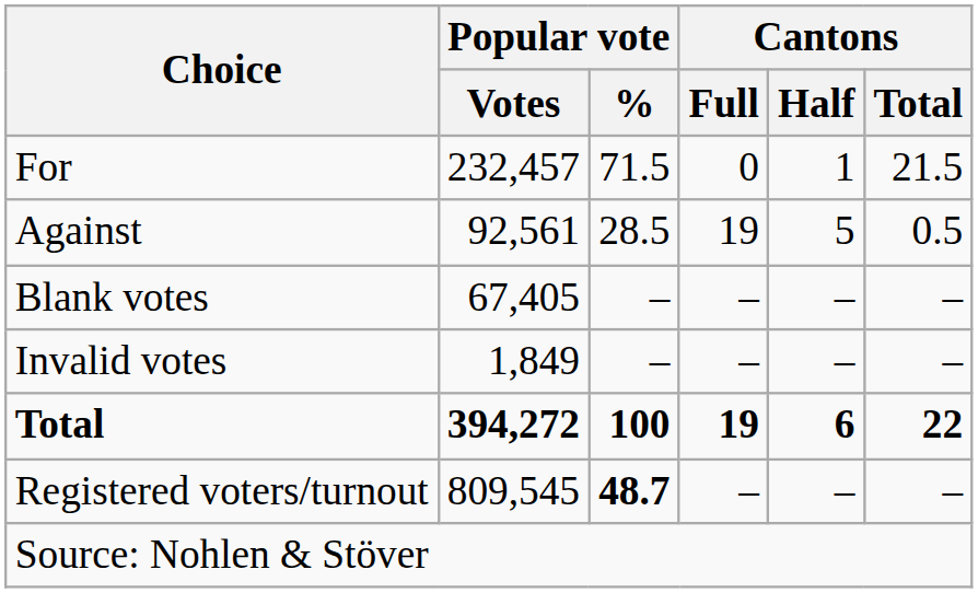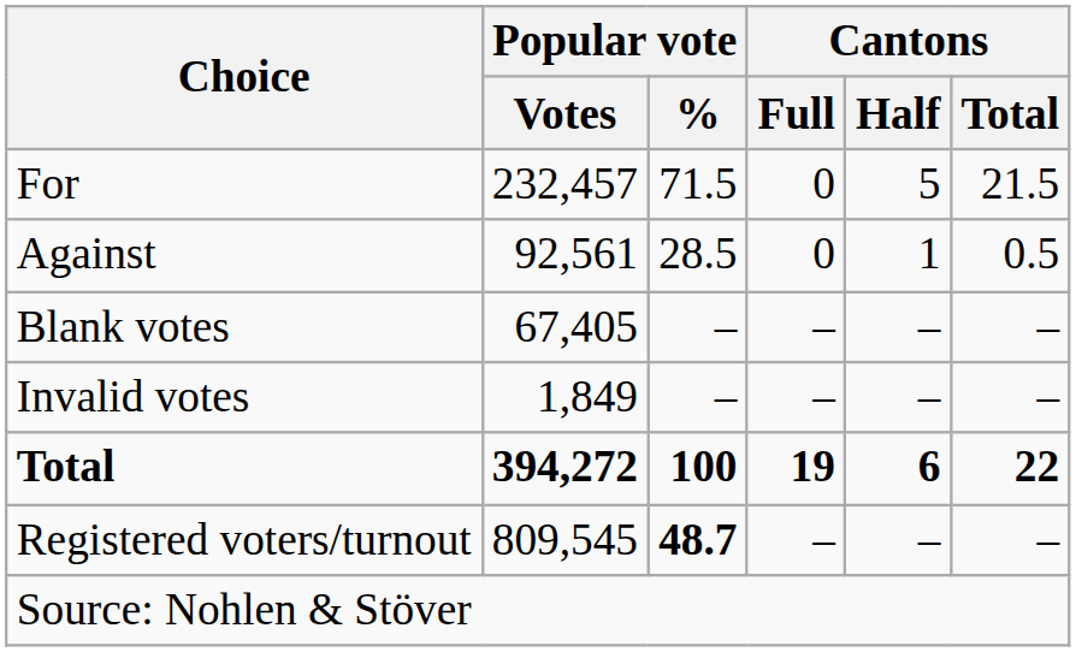For | Cantons / Half: 1 -> 5
Against | Cantons / Full: 19 -> 0
Against | Cantons / Half: 5 -> 1
